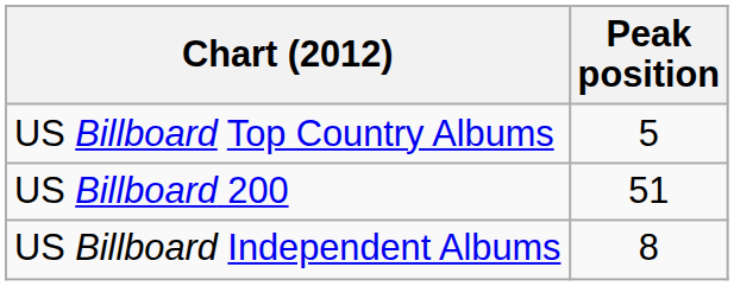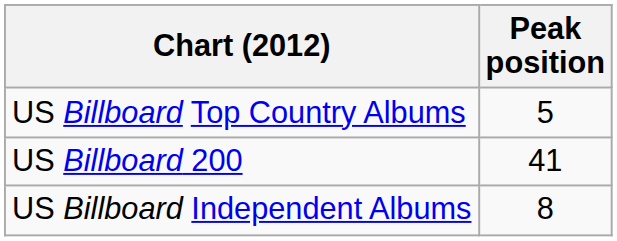US Billboard 200 | Peak position: 51 -> 41
